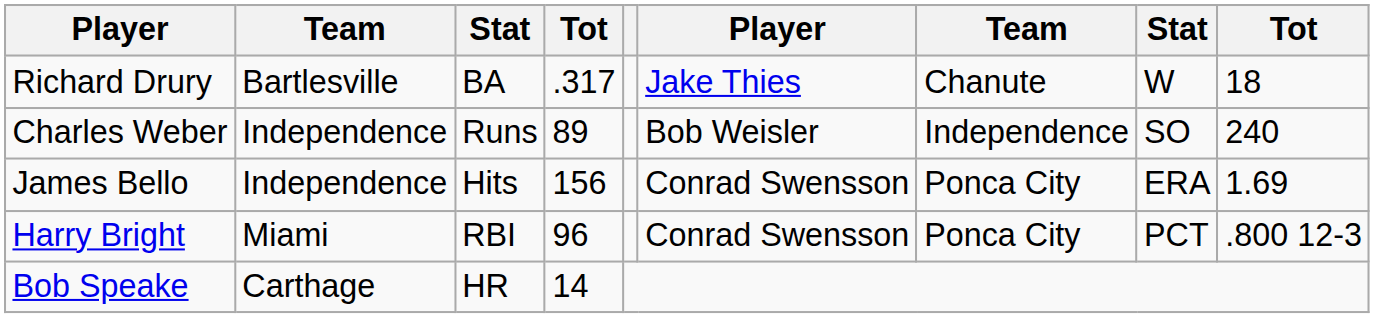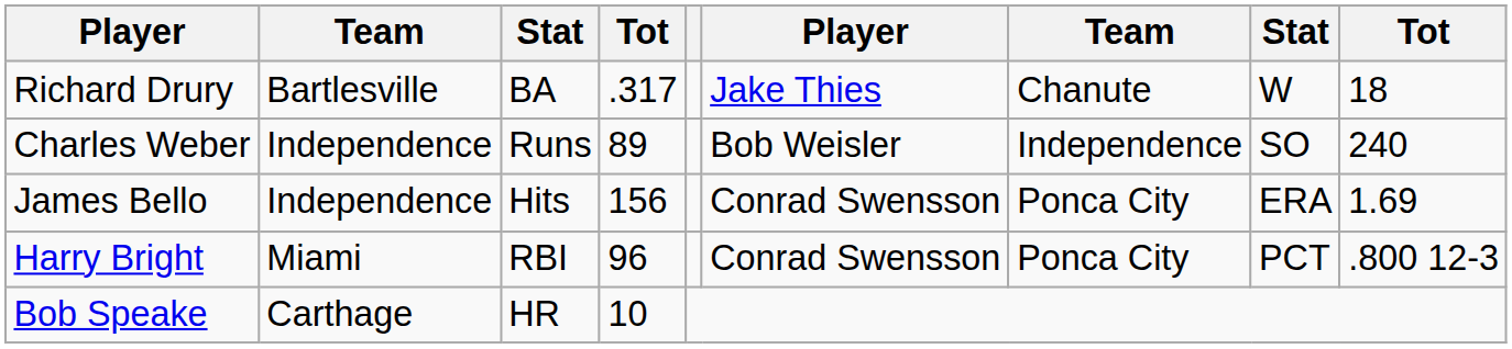Bob Speake | column 4: 14 -> 10
